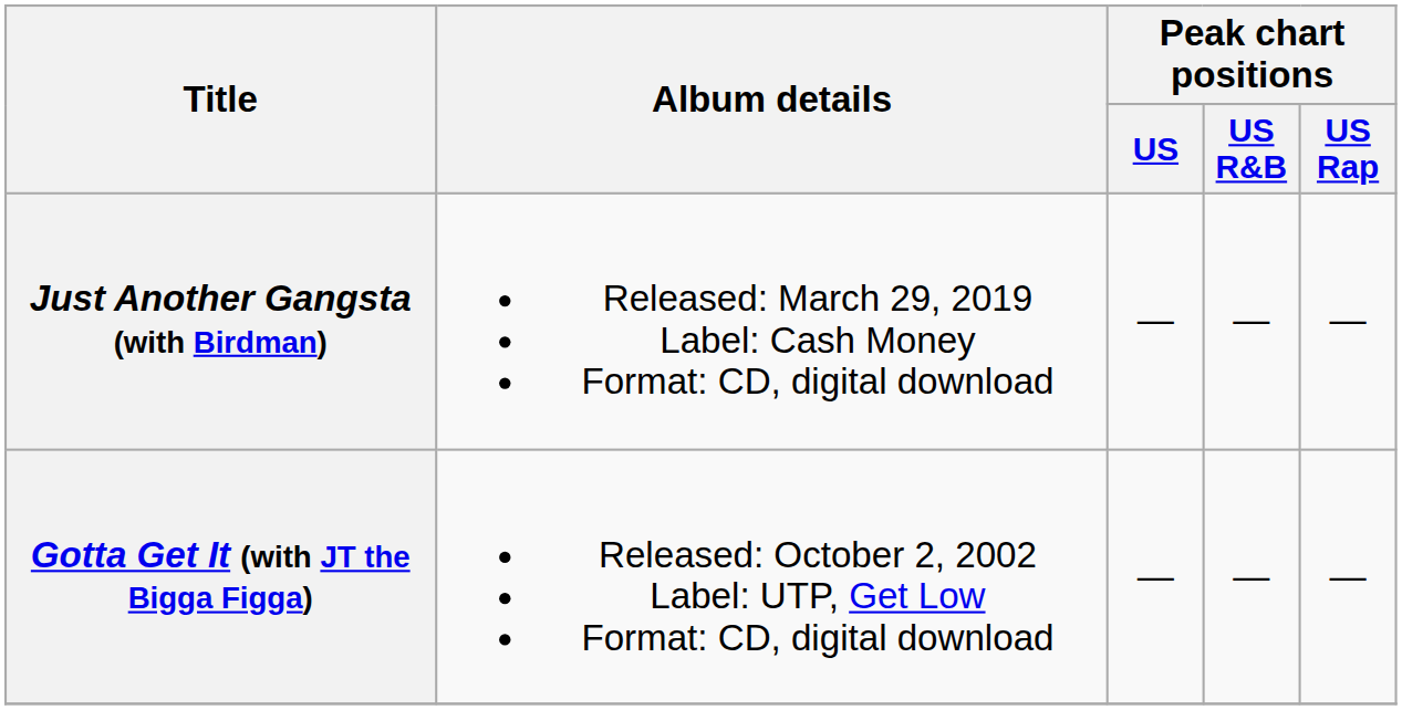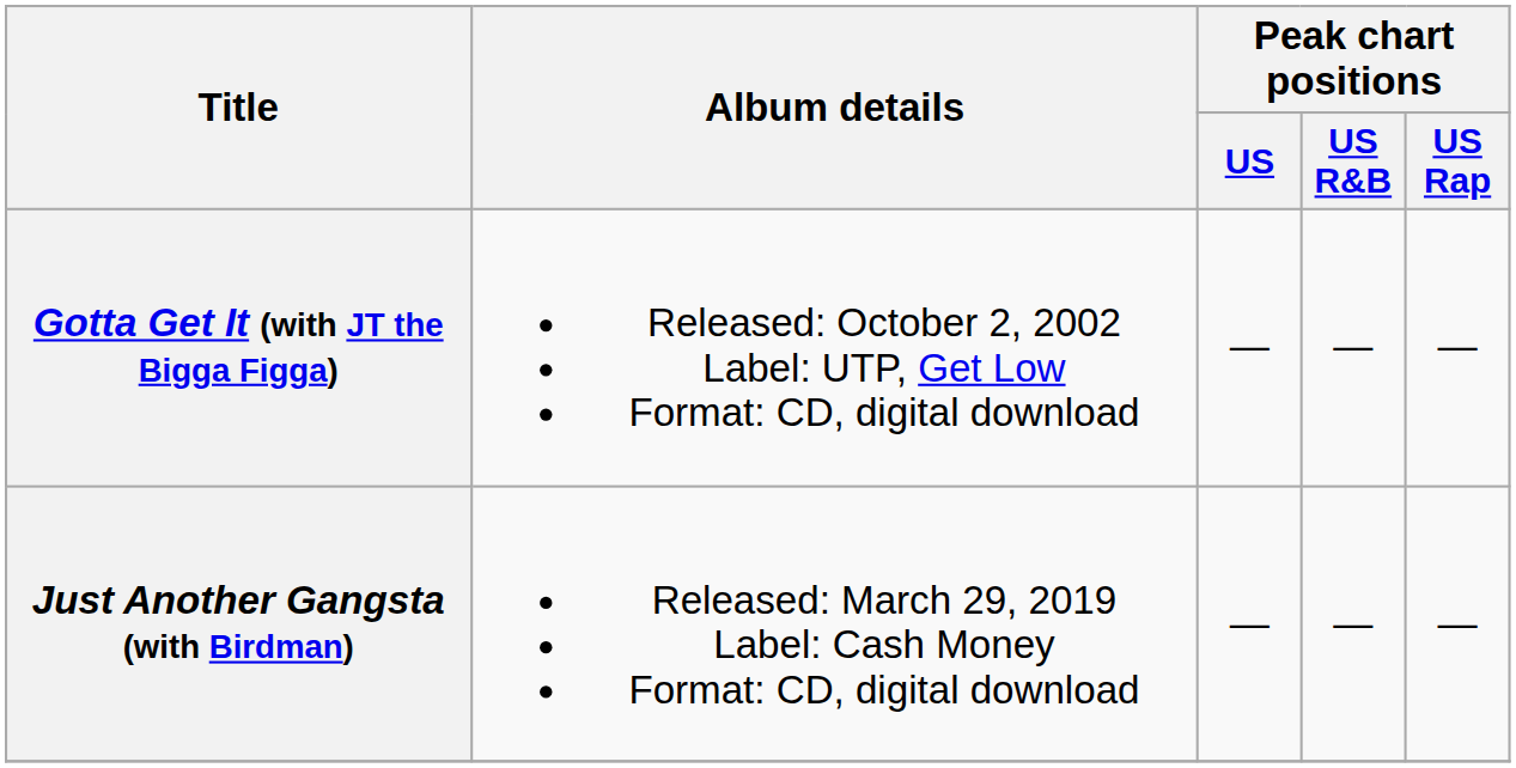rows swapped: Gotta Get It (with JT the Bigga Figga) <-> Just Another Gangsta (with Birdman)
